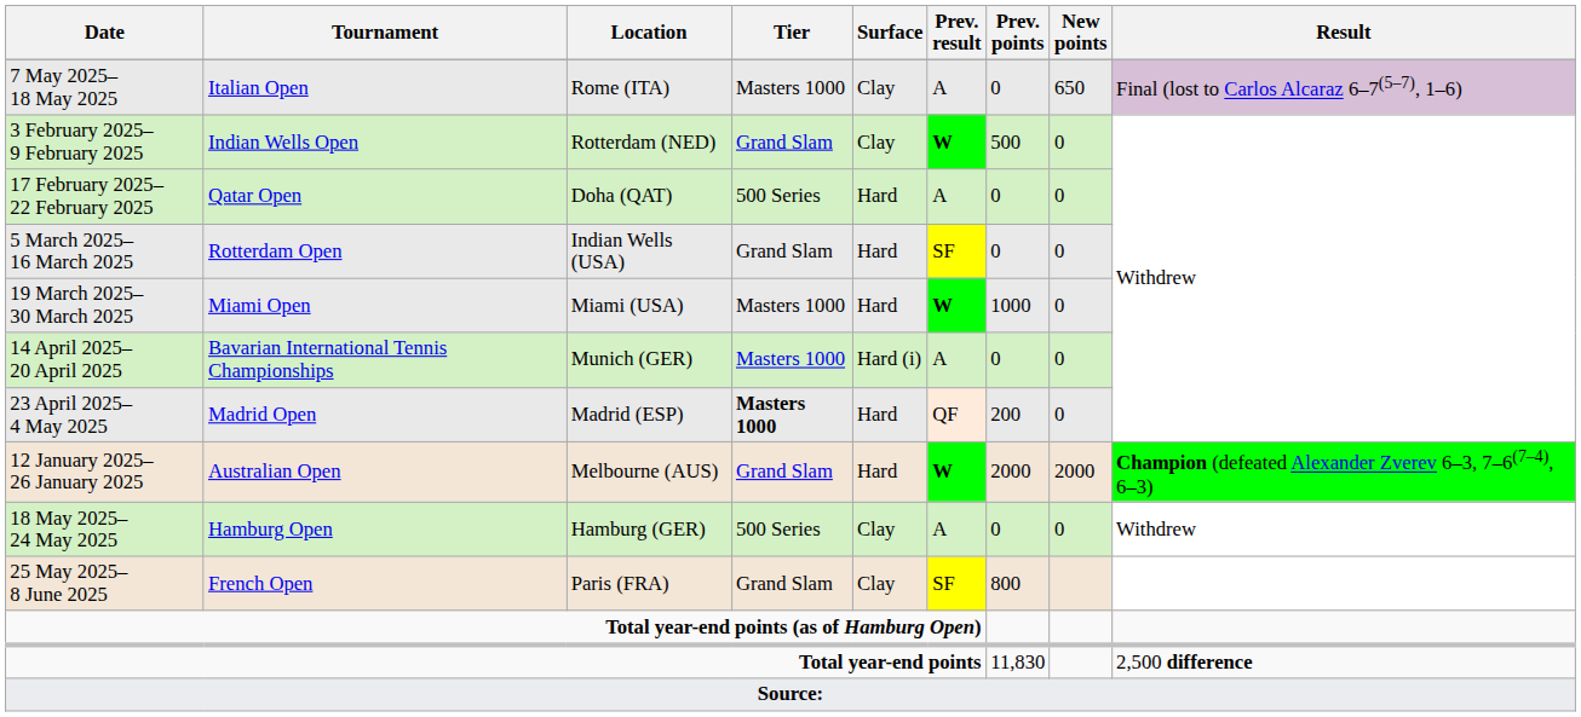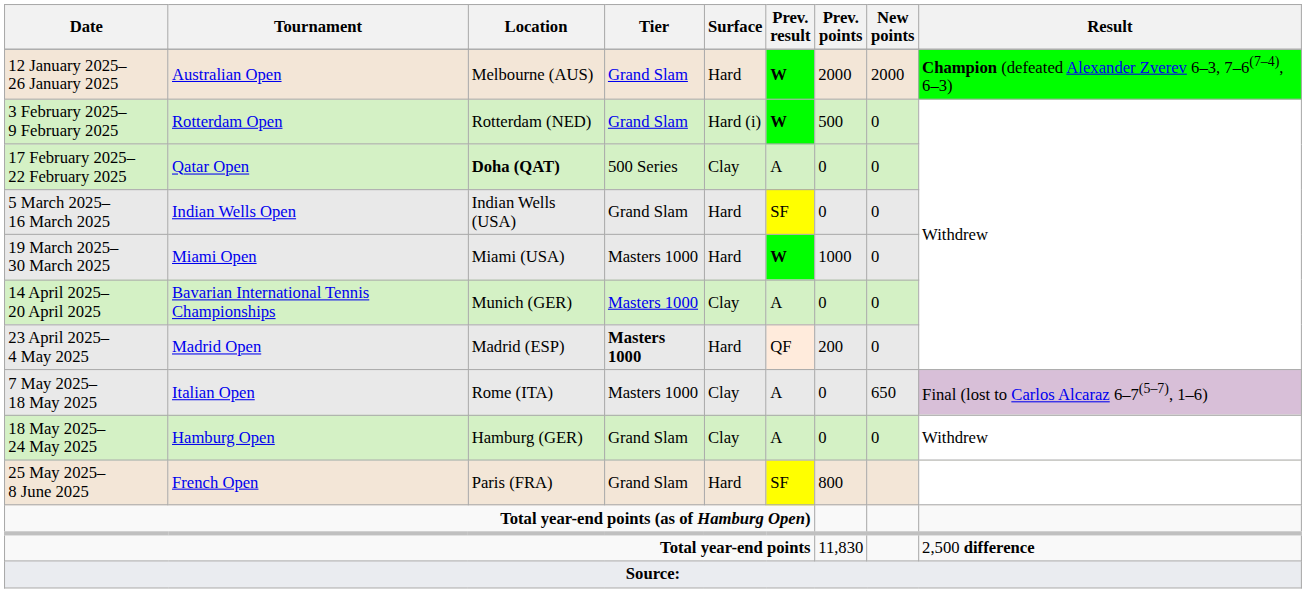rows swapped: 12 January 2025– 26 January 2025 <-> 7 May 2025– 18 May 2025
3 February 2025– 9 February 2025 | Tournament: Indian Wells Open -> Rotterdam Open
3 February 2025– 9 February 2025 | Surface: Clay -> Hard (i)
17 February 2025– 22 February 2025 | Location: normal -> bold
17 February 2025– 22 February 2025 | Surface: Hard -> Clay
5 March 2025– 16 March 2025 | Tournament: Rotterdam Open -> Indian Wells Open
14 April 2025– 20 April 2025 | Surface: Hard (i) -> Clay
18 May 2025– 24 May 2025 | Tier: 500 Series -> Grand Slam
25 May 2025– 8 June 2025 | Surface: Clay -> Hard
